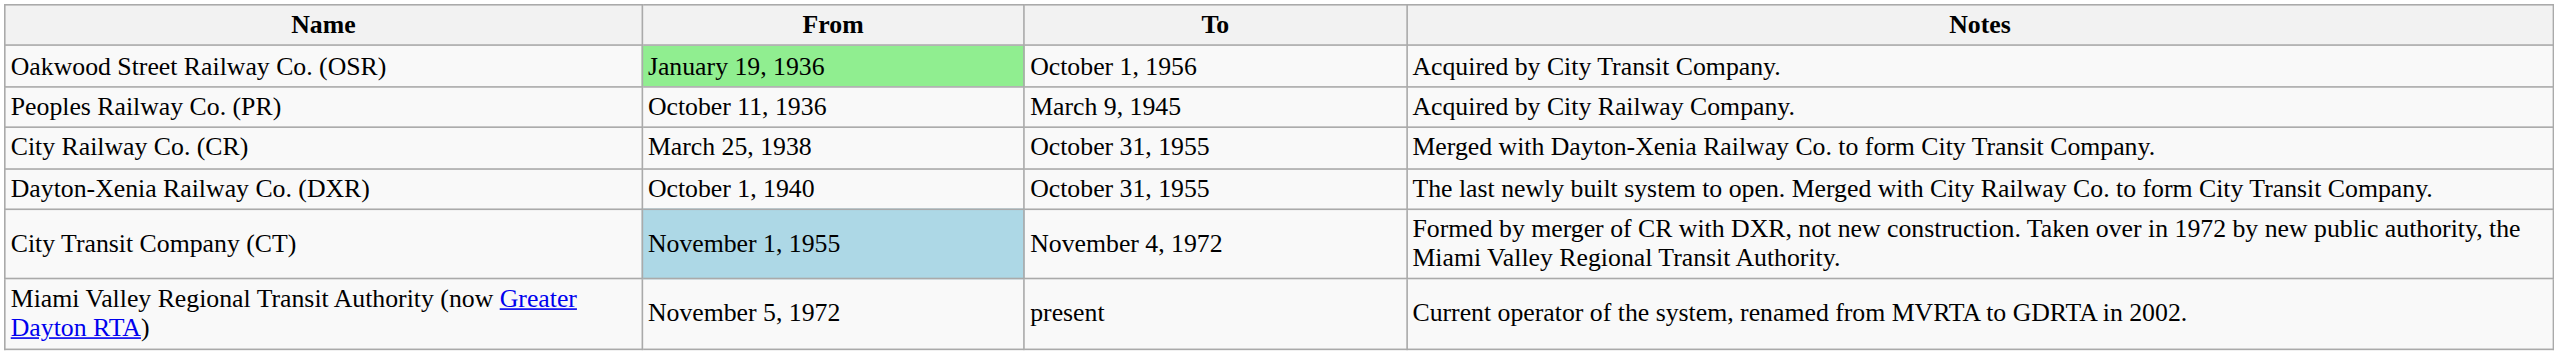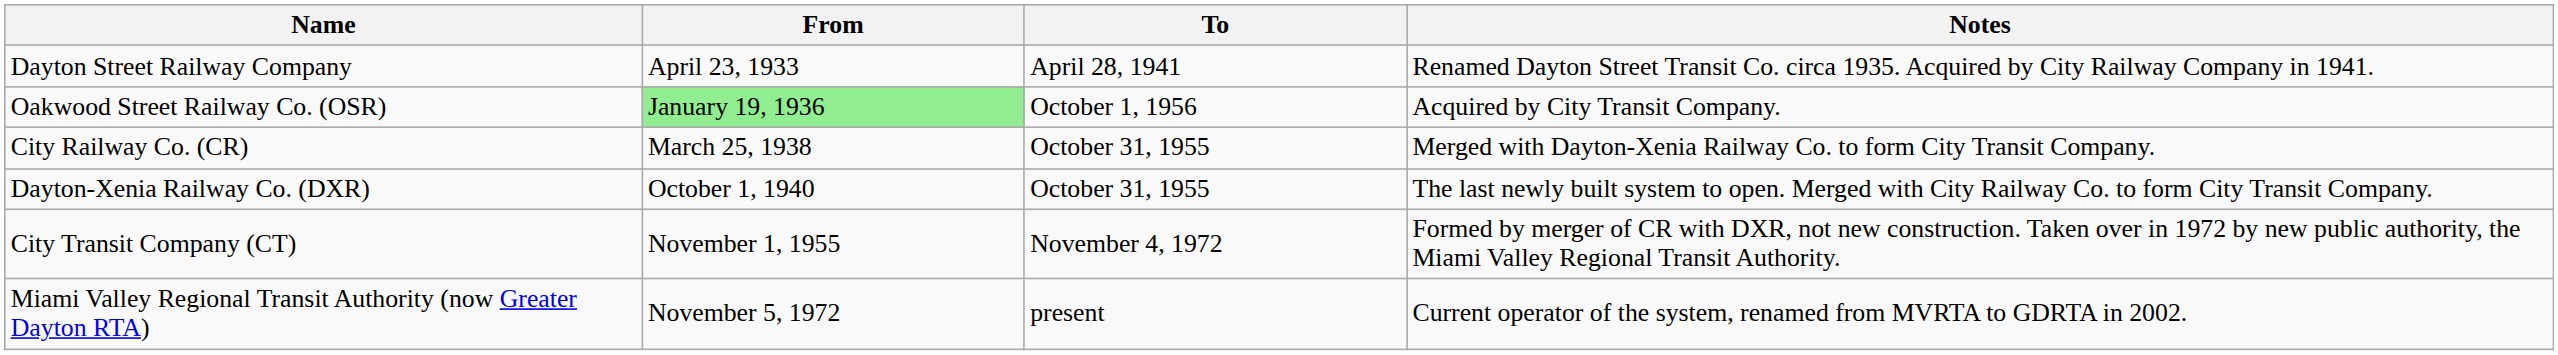+ row: Dayton Street Railway Company | April 23, 1933 | April 28, 1941 | Renamed Dayton Street Transit Co. circa 1935. Acquired by City Railway Company in 1941.
- row: Peoples Railway Co. (PR) | October 11, 1936 | March 9, 1945 | Acquired by City Railway Company.
City Transit Company (CT) | From: lightblue background -> no background
